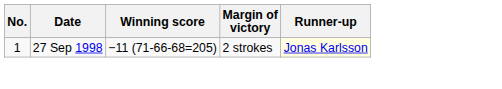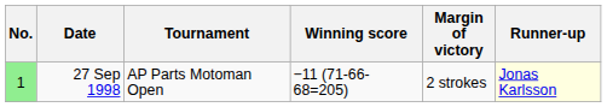+ column: Tournament | AP Parts Motoman Open
27 Sep 1998 | No.: no background -> lightgreen background
